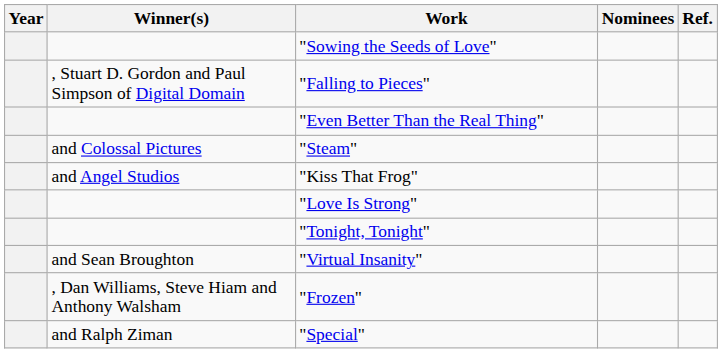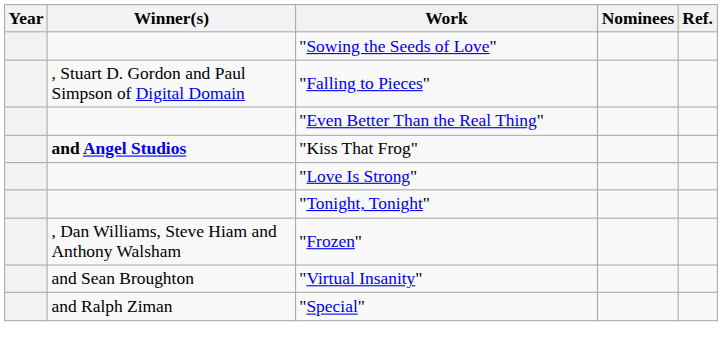- row: and Colossal Pictures | "Steam"
"Kiss That Frog" | Winner(s): normal -> bold
rows swapped: "Virtual Insanity" <-> "Frozen"
